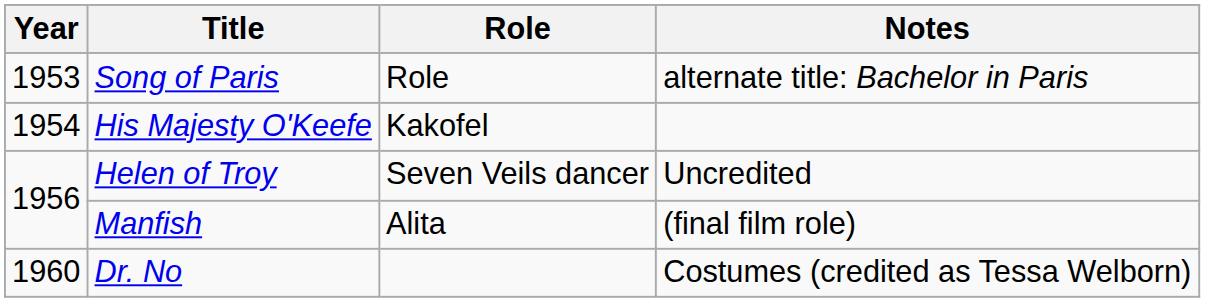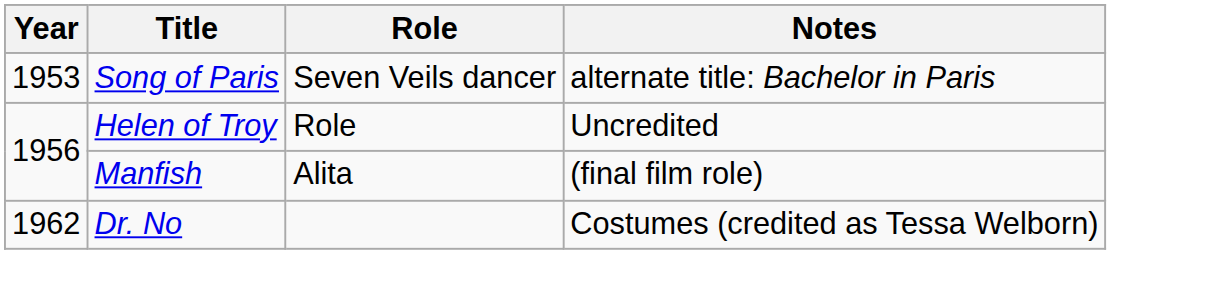Song of Paris | Role: Role -> Seven Veils dancer
- row: 1954 | His Majesty O'Keefe | Kakofel
Helen of Troy | Role: Seven Veils dancer -> Role
Dr. No | Year: 1960 -> 1962
